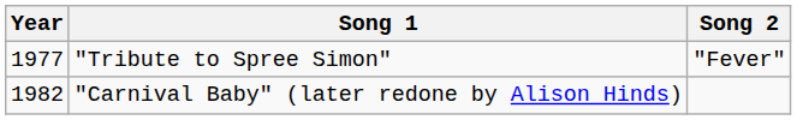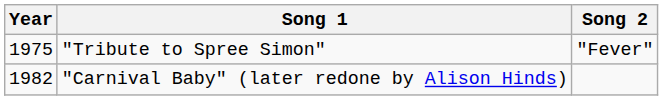"Tribute to Spree Simon" | Year: 1977 -> 1975
